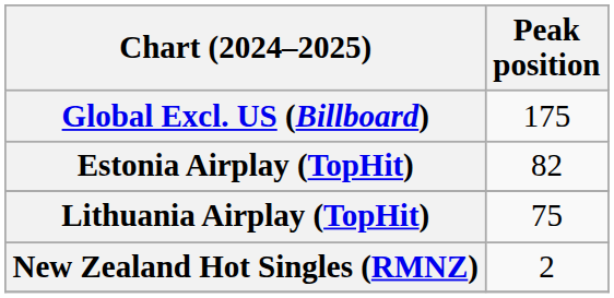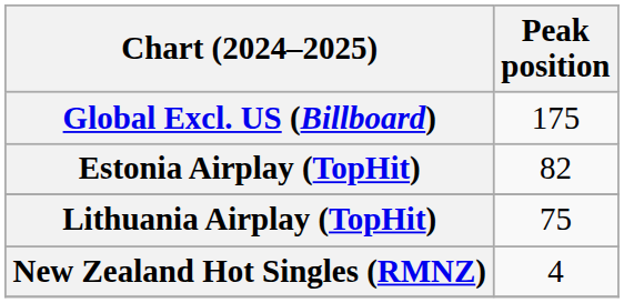New Zealand Hot Singles (RMNZ) | Peak position: 2 -> 4
